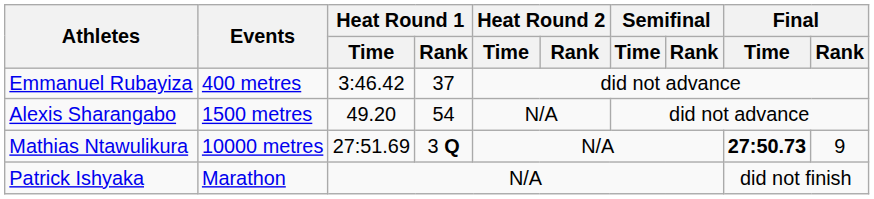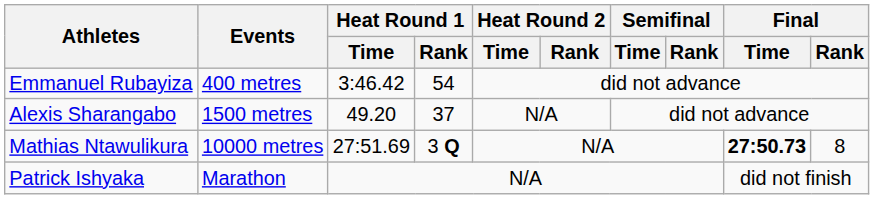Emmanuel Rubayiza | Heat Round 1 / Rank: 37 -> 54
Alexis Sharangabo | Heat Round 1 / Rank: 54 -> 37
Mathias Ntawulikura | Final / Rank: 9 -> 8
